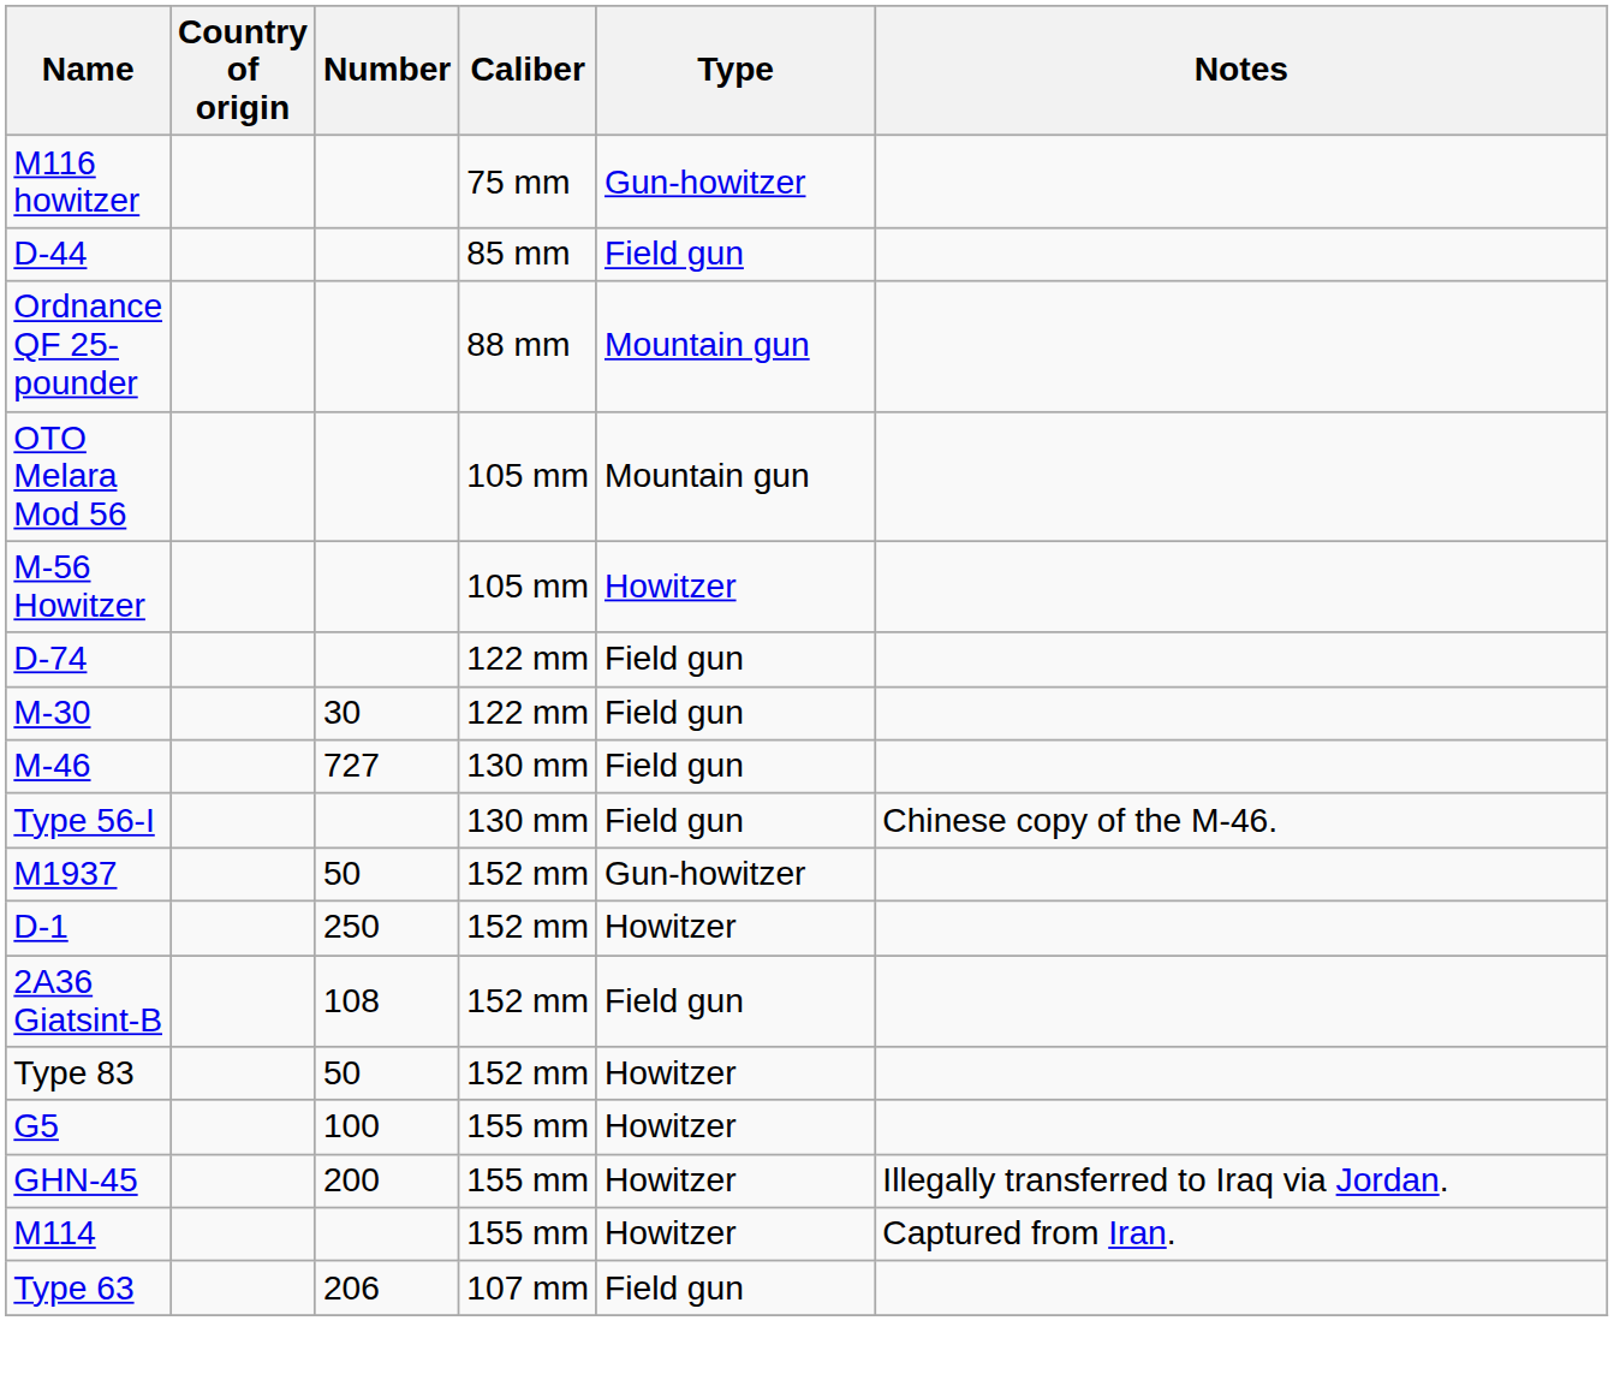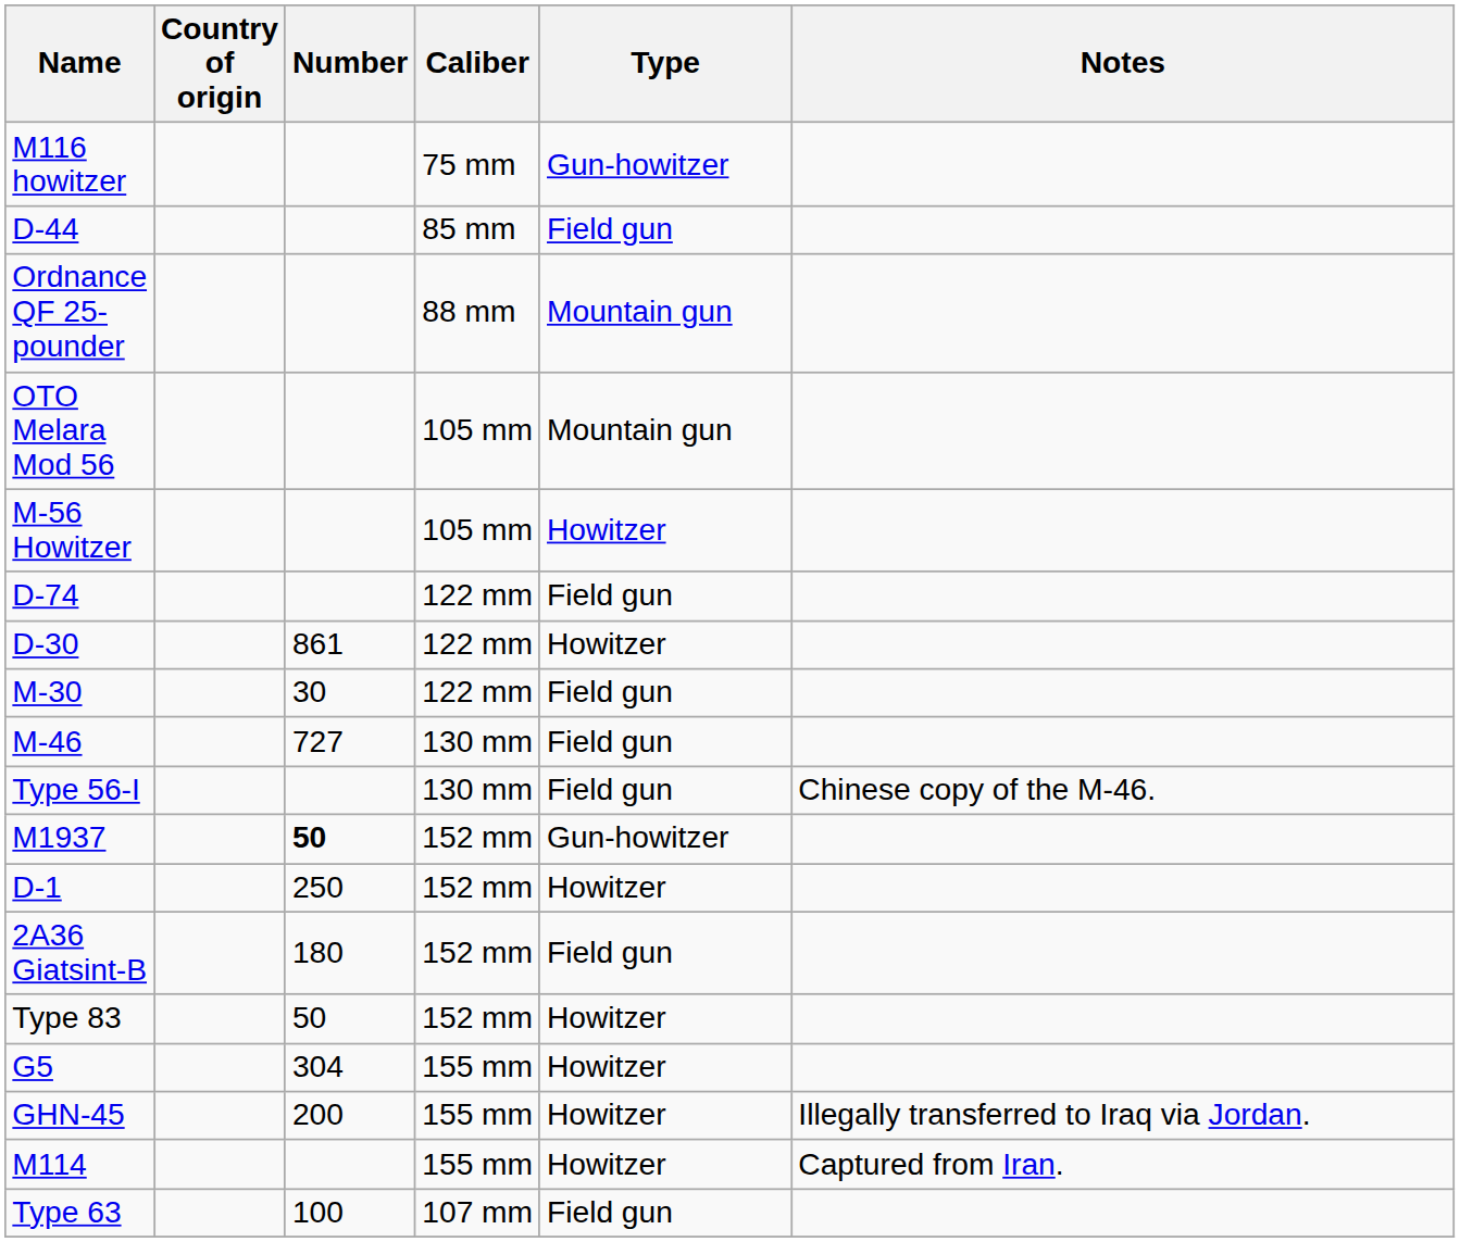+ row: D-30 | 861 | 122 mm | Howitzer
M1937 | Number: normal -> bold
2A36 Giatsint-B | Number: 108 -> 180
G5 | Number: 100 -> 304
Type 63 | Number: 206 -> 100
